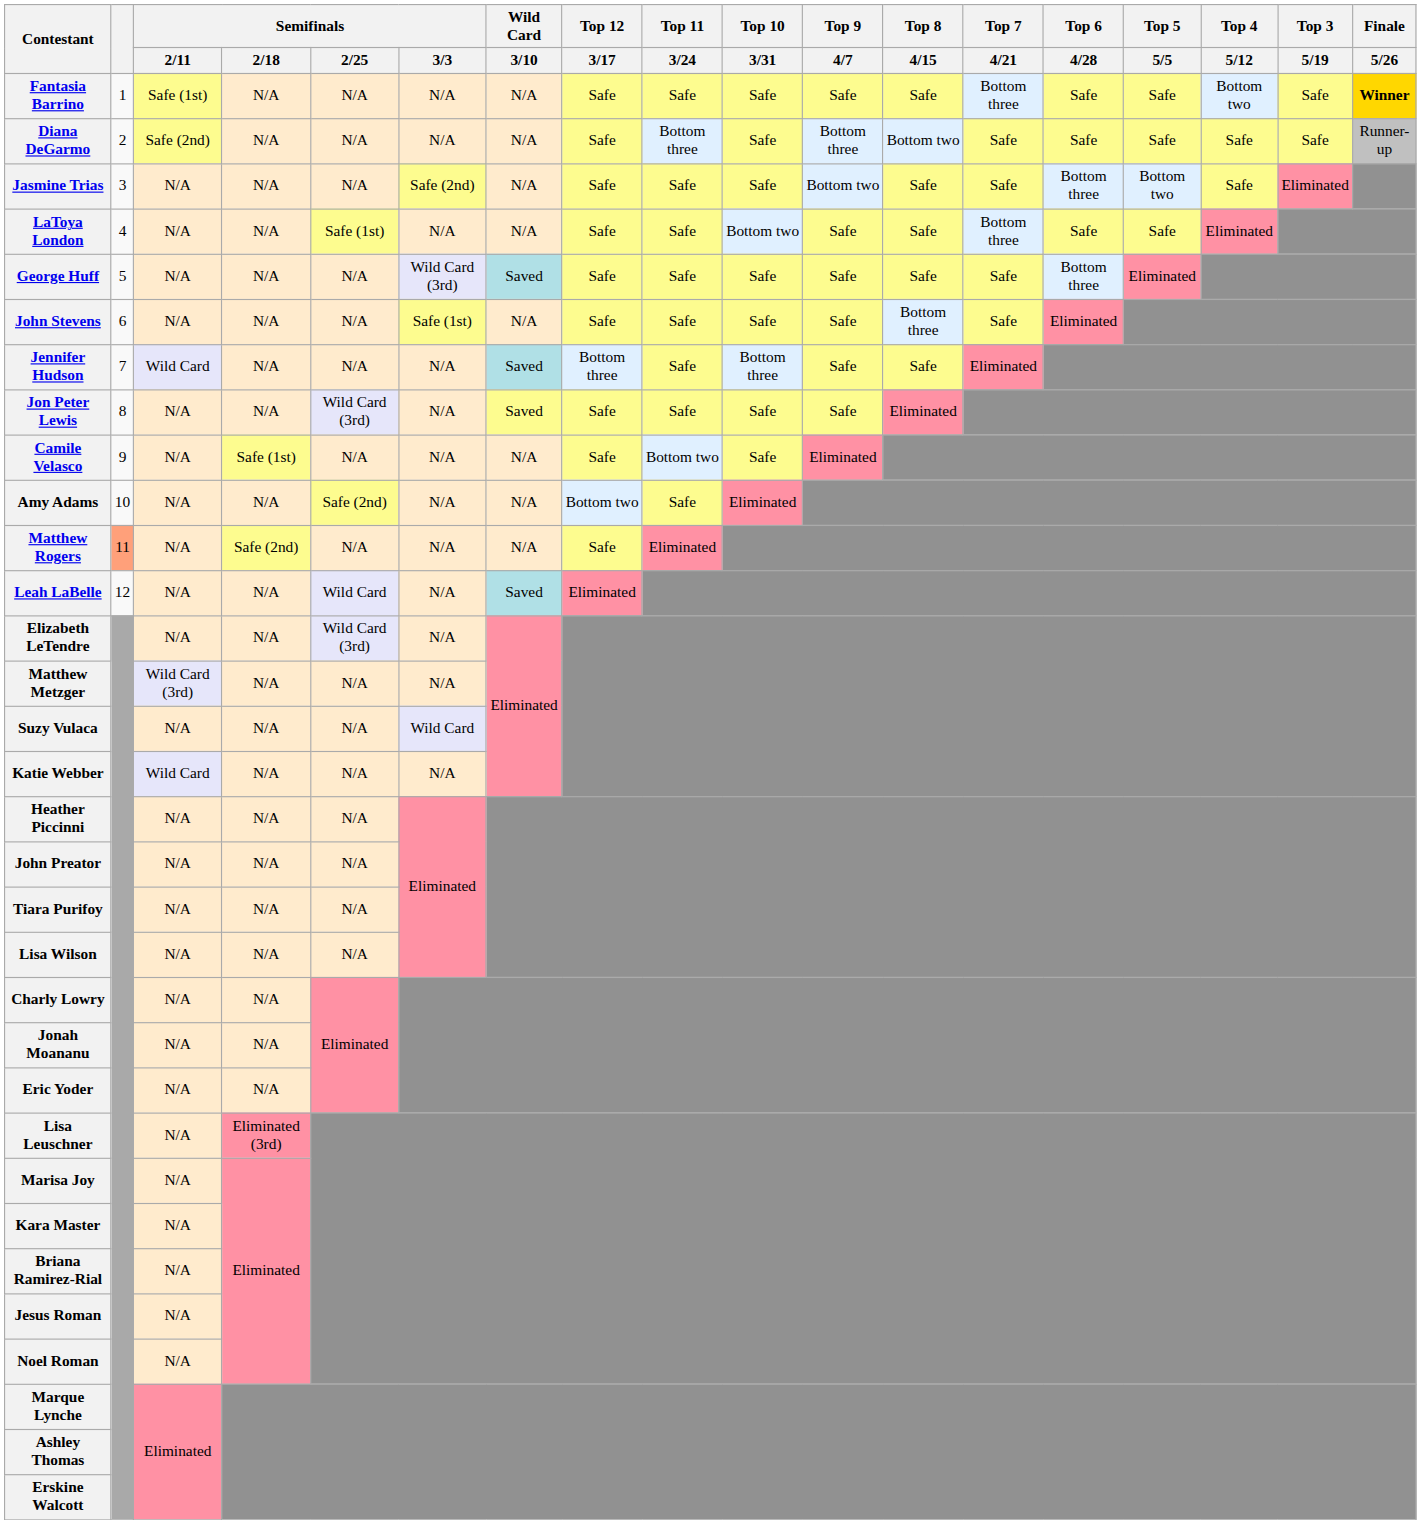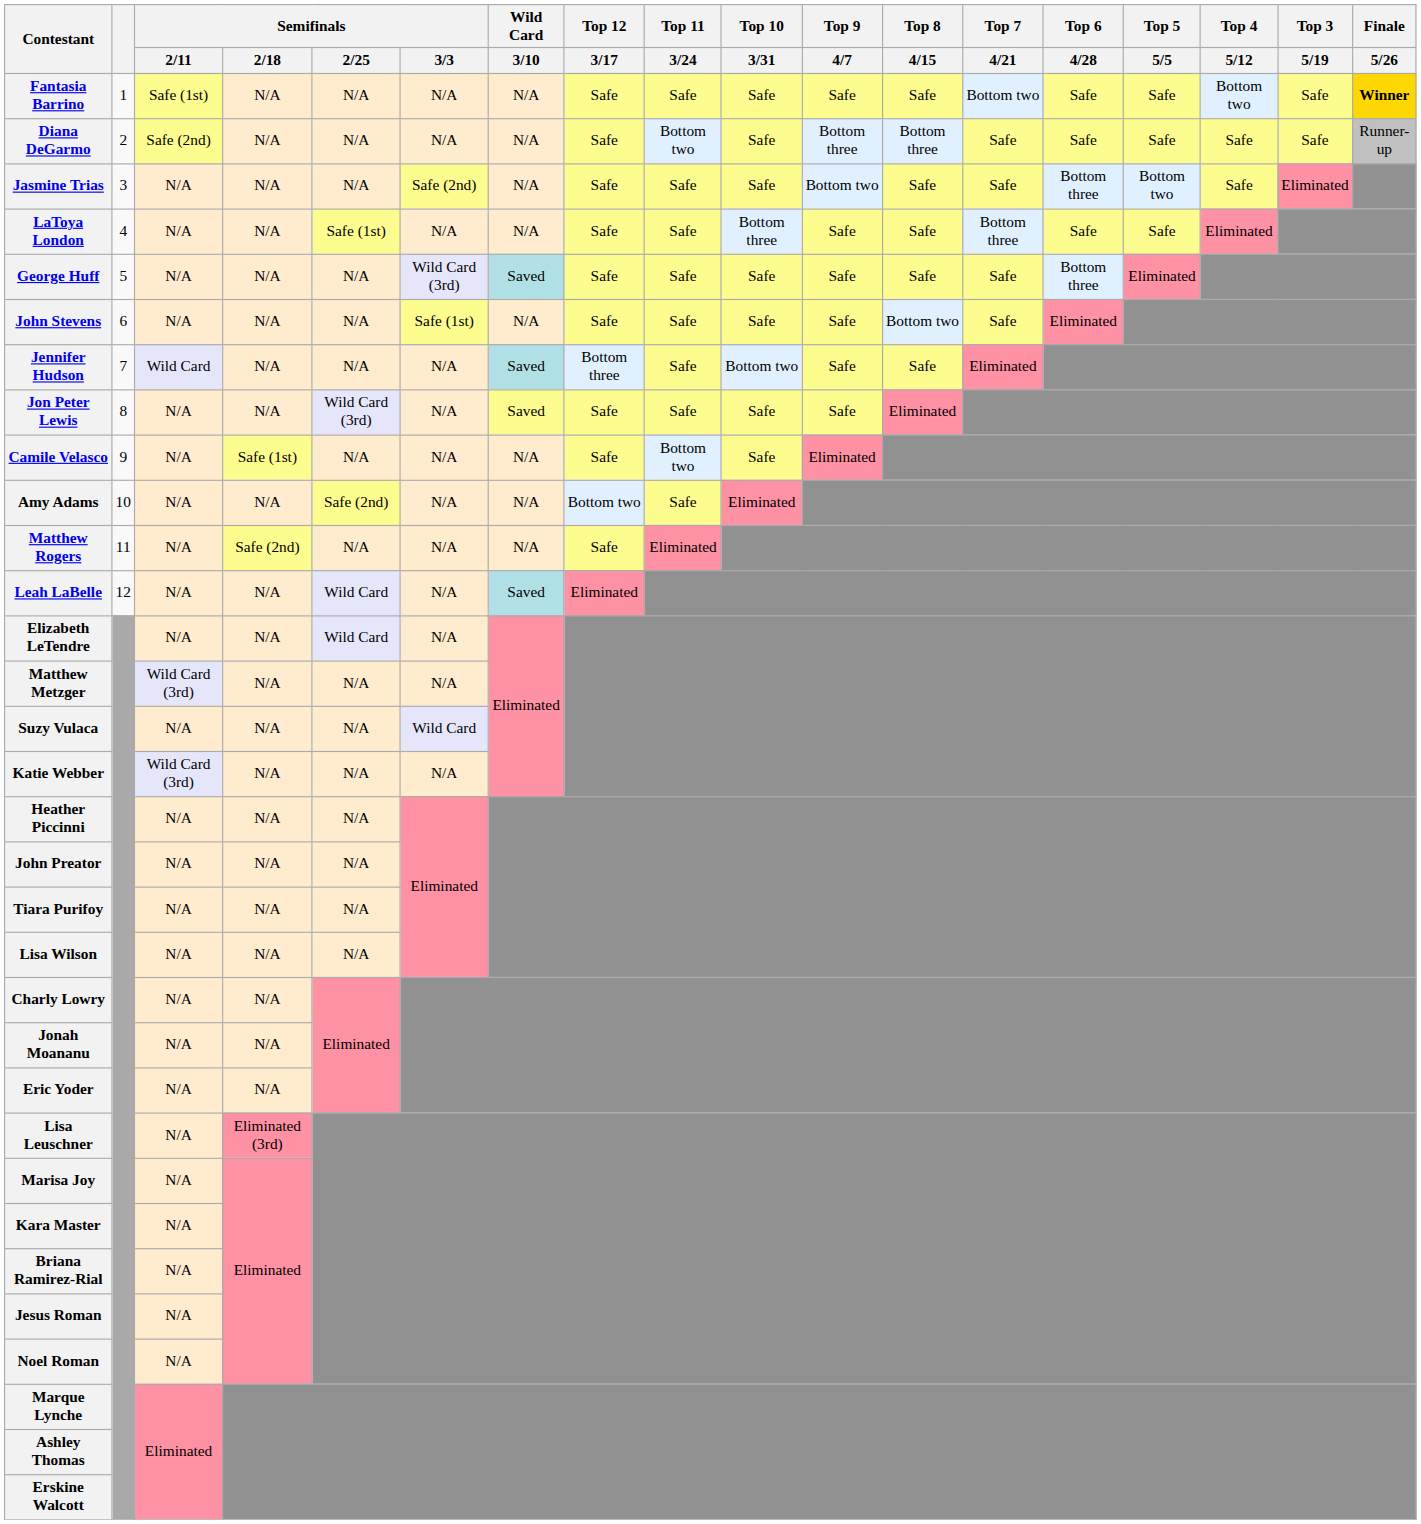Fantasia Barrino | Top 7 / 4/21: Bottom three -> Bottom two
Diana DeGarmo | Top 11 / 3/24: Bottom three -> Bottom two
Diana DeGarmo | Top 8 / 4/15: Bottom two -> Bottom three
LaToya London | Top 10 / 3/31: Bottom two -> Bottom three
John Stevens | Top 8 / 4/15: Bottom three -> Bottom two
Jennifer Hudson | Top 10 / 3/31: Bottom three -> Bottom two
Matthew Rogers | column 2: lightsalmon background -> no background
Elizabeth LeTendre | Semifinals / 2/25: Wild Card (3rd) -> Wild Card
Katie Webber | Semifinals / 2/11: Wild Card -> Wild Card (3rd)
